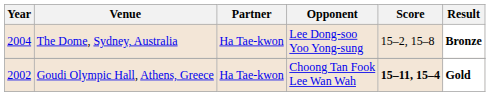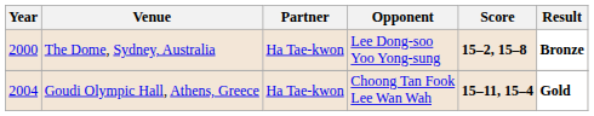The Dome, Sydney, Australia | Year: 2004 -> 2000
The Dome, Sydney, Australia | Score: normal -> bold
Goudi Olympic Hall, Athens, Greece | Year: 2002 -> 2004
